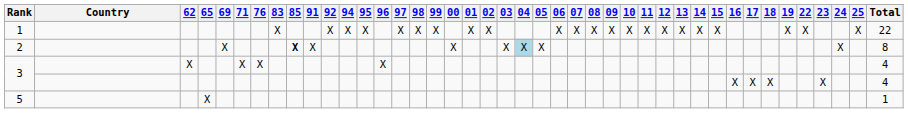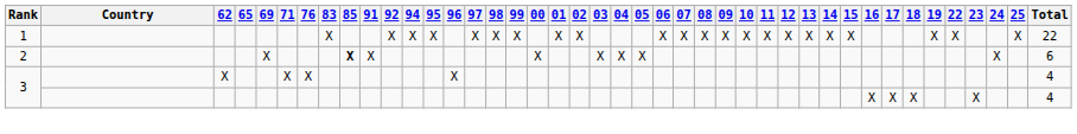2 | 04: lightblue background -> no background
2 | Total: 8 -> 6
- row: 5 | X | 1
